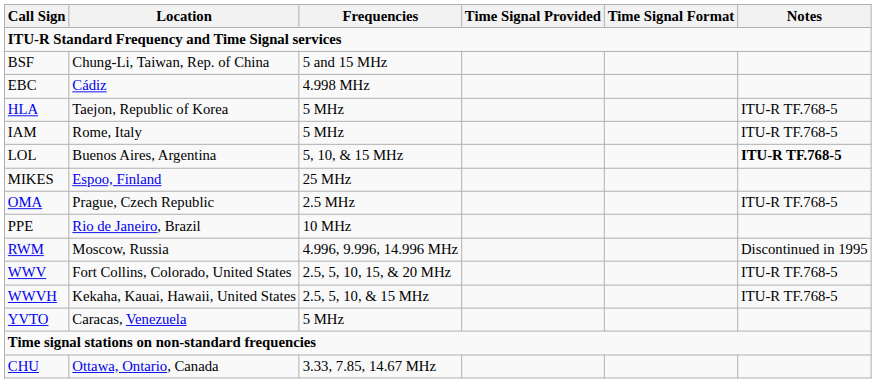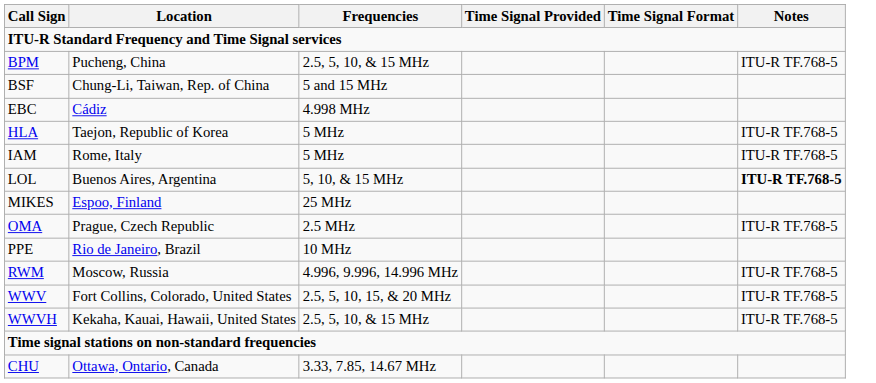+ row: BPM | Pucheng, China | 2.5, 5, 10, & 15 MHz | ITU-R TF.768-5
RWM | Notes: Discontinued in 1995 -> ITU-R TF.768-5
- row: YVTO | Caracas, Venezuela | 5 MHz
